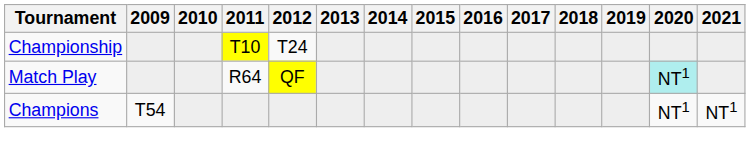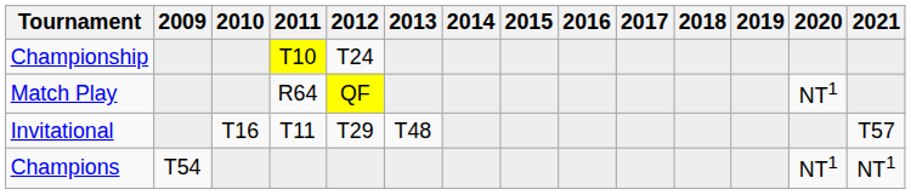Match Play | 2020: paleturquoise background -> no background
+ row: Invitational | T16 | T11 | T29 | T48 | T57
